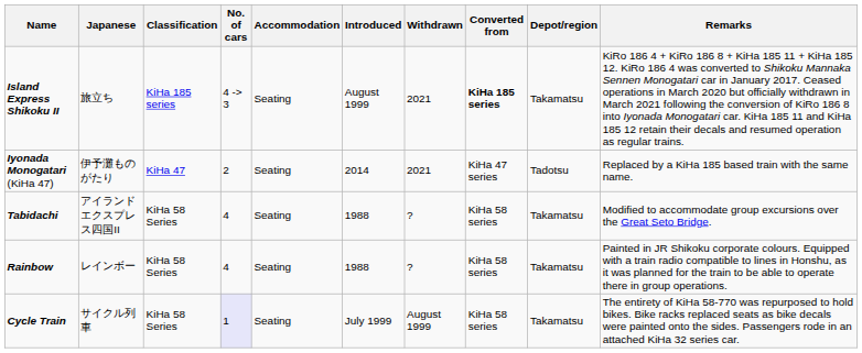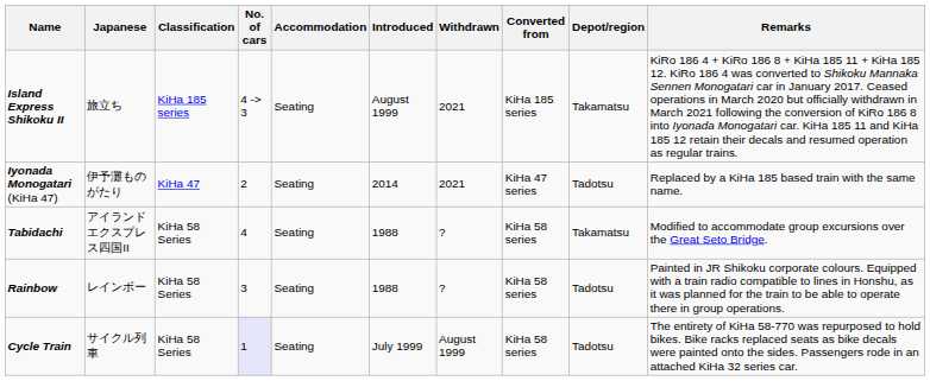Island Express Shikoku II | Converted from: bold -> normal
Rainbow | No. of cars: 4 -> 3
Rainbow | Depot/region: Takamatsu -> Tadotsu
Cycle Train | Depot/region: Takamatsu -> Tadotsu
